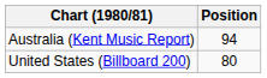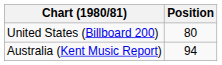rows swapped: United States (Billboard 200) <-> Australia (Kent Music Report)
